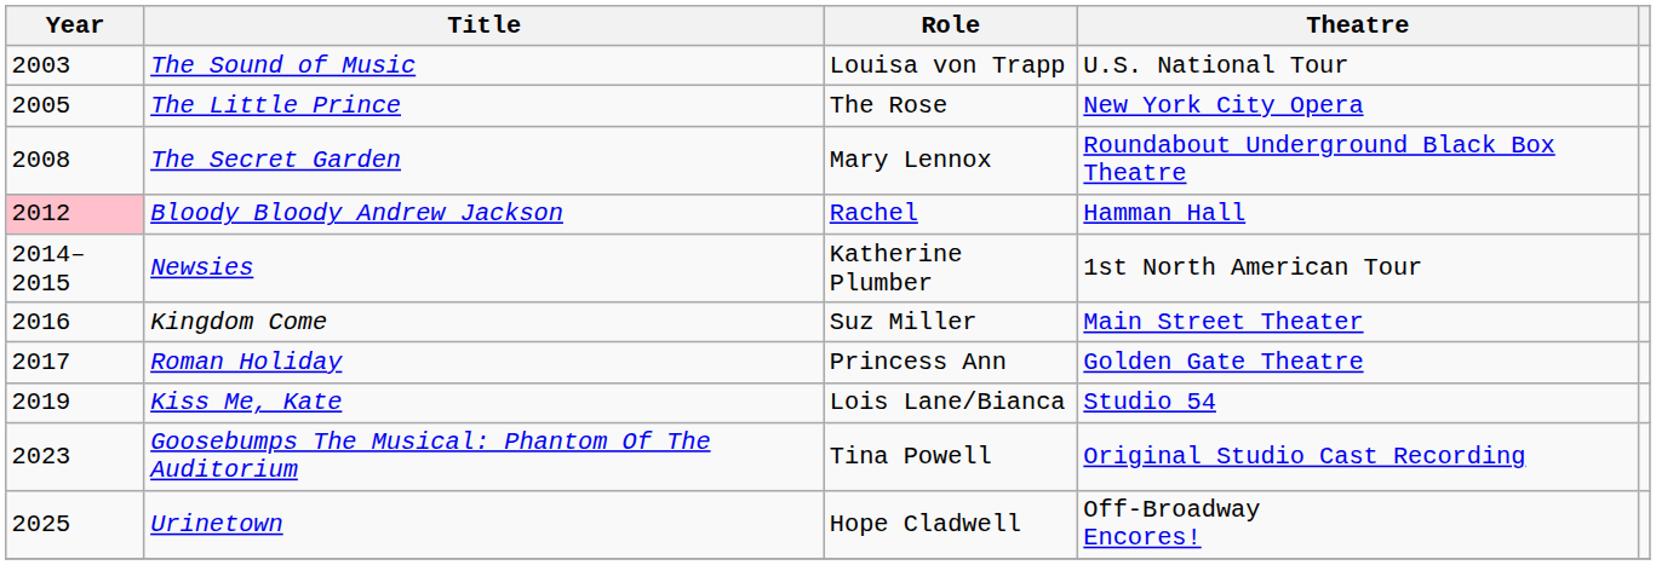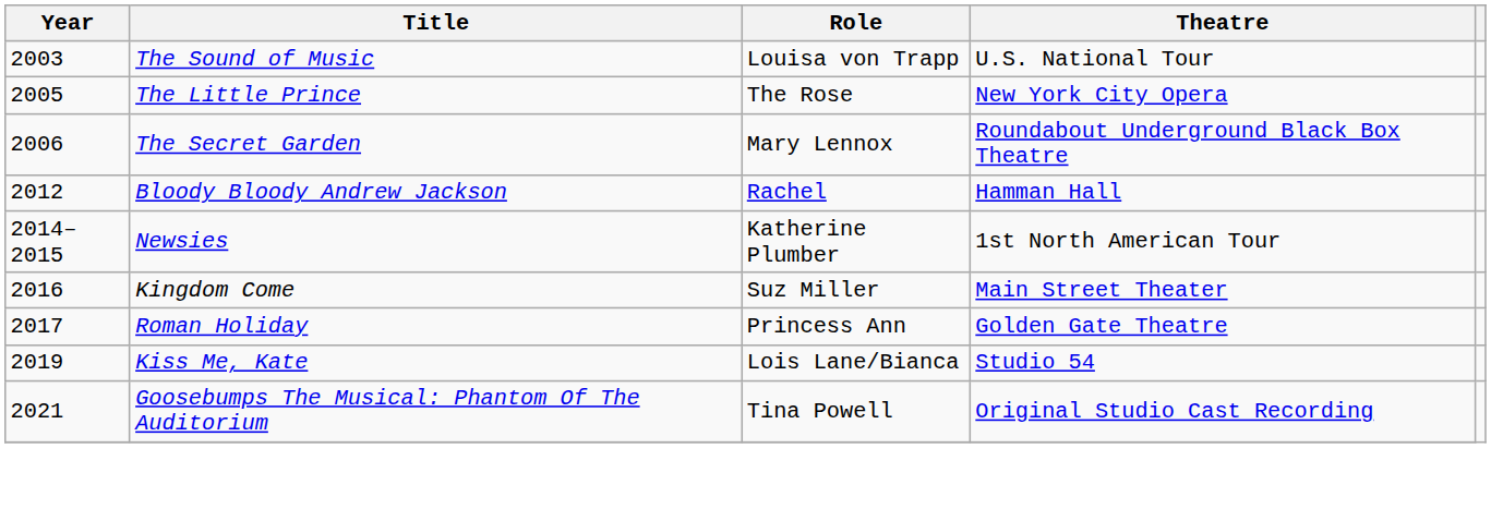The Secret Garden | Year: 2008 -> 2006
Bloody Bloody Andrew Jackson | Year: pink background -> no background
Goosebumps The Musical: Phantom Of The Auditorium | Year: 2023 -> 2021
- row: 2025 | Urinetown | Hope Cladwell | Off-Broadway Encores!
